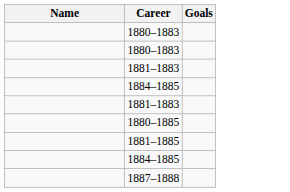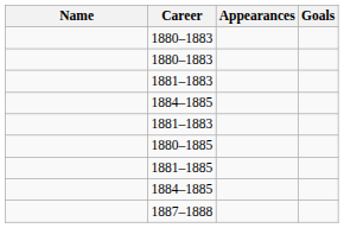+ column: Appearances
